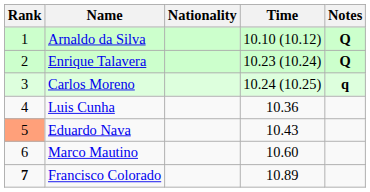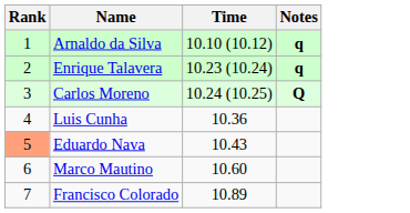- column: Nationality
Arnaldo da Silva | Notes: Q -> q
Enrique Talavera | Notes: Q -> q
Carlos Moreno | Notes: q -> Q
Francisco Colorado | Rank: bold -> normal
